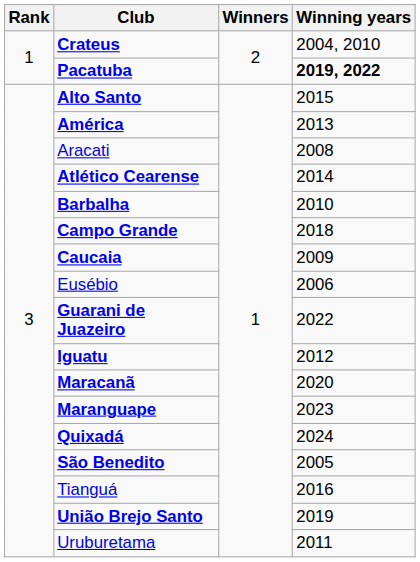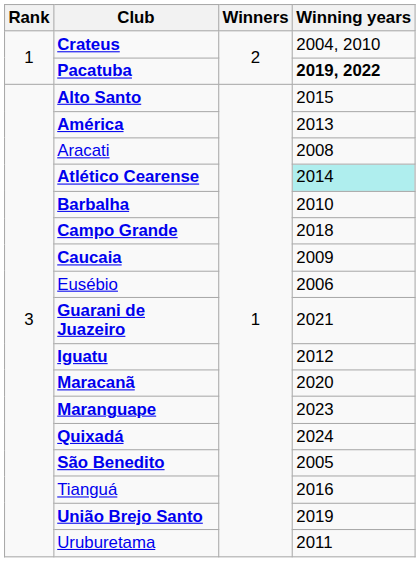Atlético Cearense | Winning years: no background -> paleturquoise background
Guarani de Juazeiro | Winning years: 2022 -> 2021
